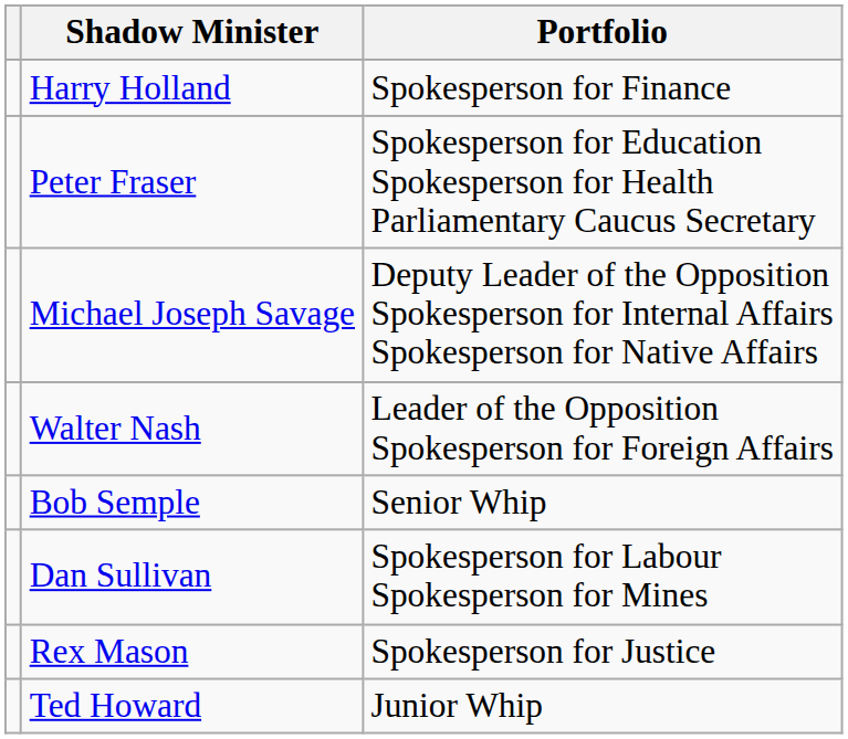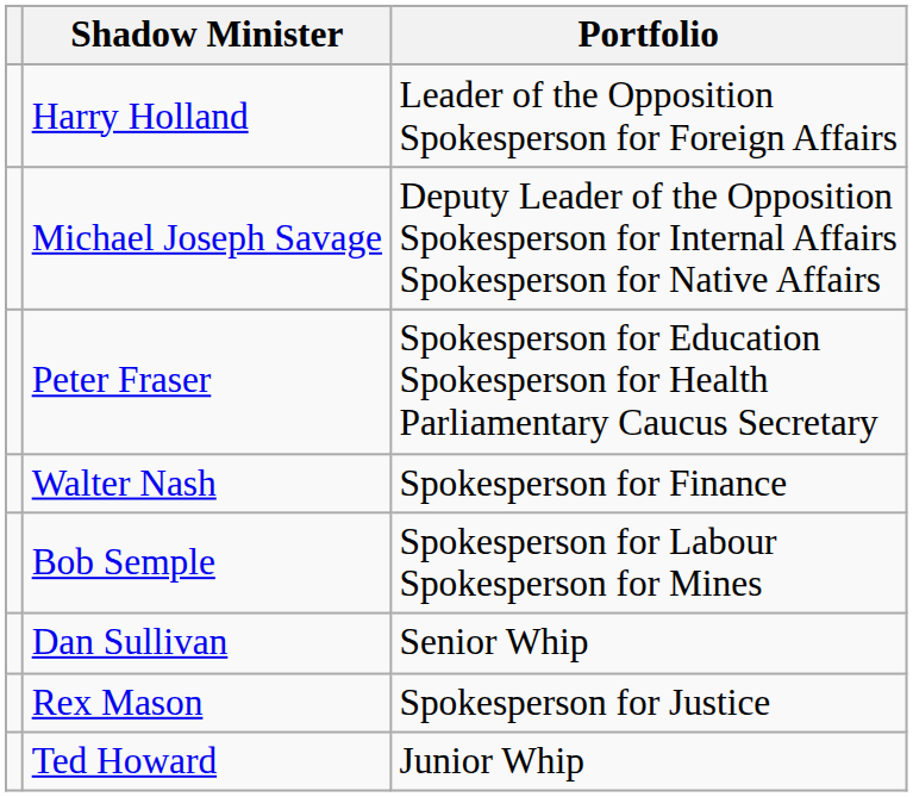Harry Holland | Portfolio: Spokesperson for Finance -> Leader of the Opposition Spokesperson for Foreign Affairs
rows swapped: Michael Joseph Savage <-> Peter Fraser
Walter Nash | Portfolio: Leader of the Opposition Spokesperson for Foreign Affairs -> Spokesperson for Finance
Bob Semple | Portfolio: Senior Whip -> Spokesperson for Labour Spokesperson for Mines
Dan Sullivan | Portfolio: Spokesperson for Labour Spokesperson for Mines -> Senior Whip
